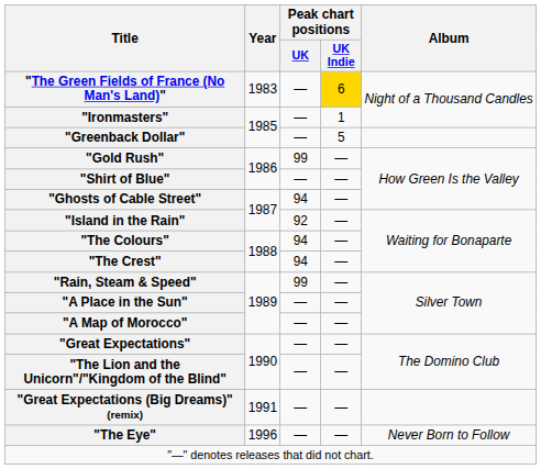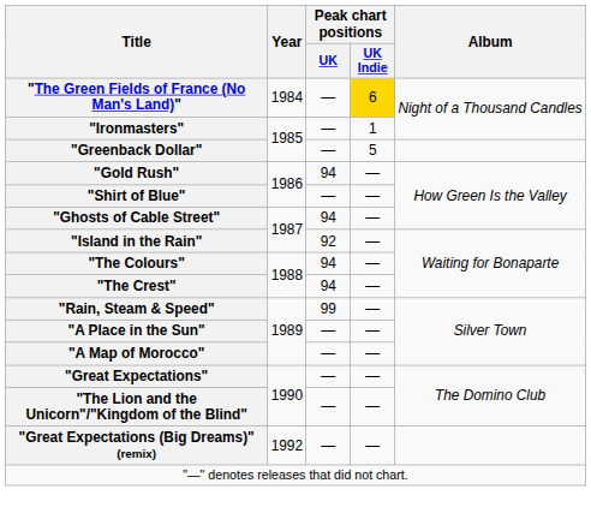"The Green Fields of France (No Man's Land)" | Year: 1983 -> 1984
"Gold Rush" | Peak chart positions / UK: 99 -> 94
"Great Expectations (Big Dreams)" (remix) | Year: 1991 -> 1992
- row: "The Eye" | 1996 | — | — | Never Born to Follow
